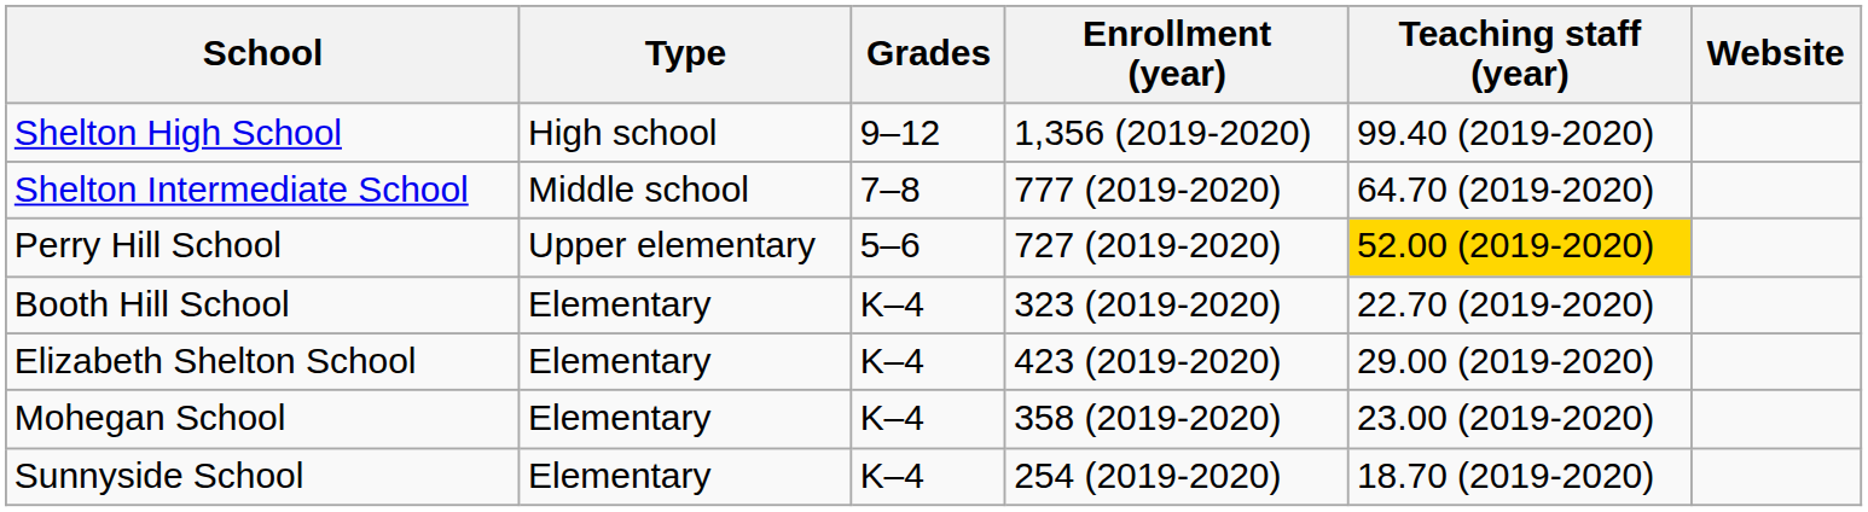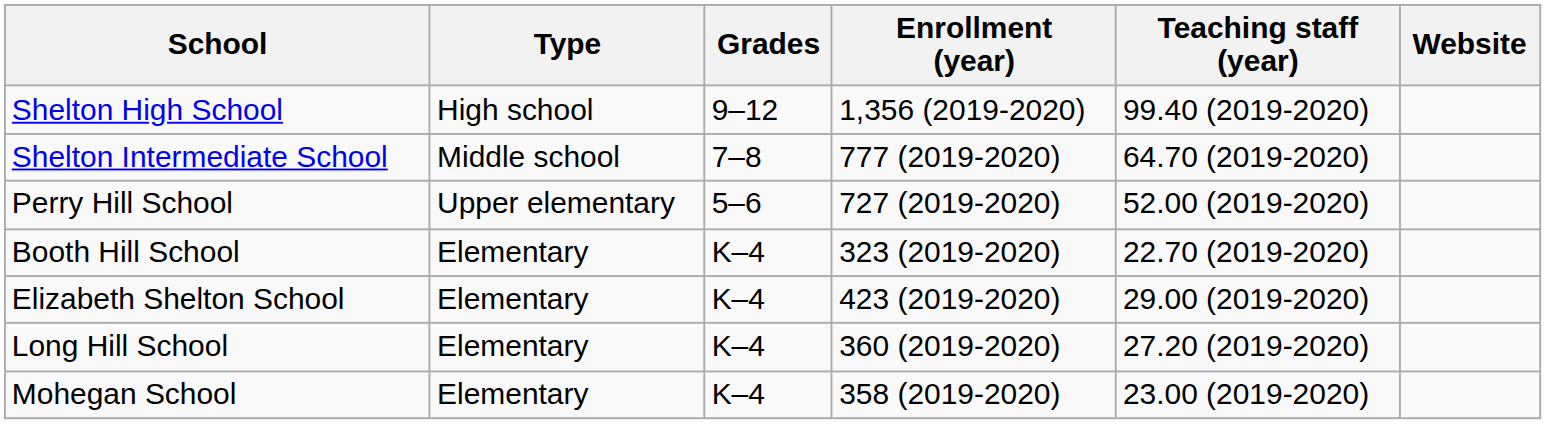Perry Hill School | Teaching staff (year): gold background -> no background
+ row: Long Hill School | Elementary | K–4 | 360 (2019-2020) | 27.20 (2019-2020)
- row: Sunnyside School | Elementary | K–4 | 254 (2019-2020) | 18.70 (2019-2020)
